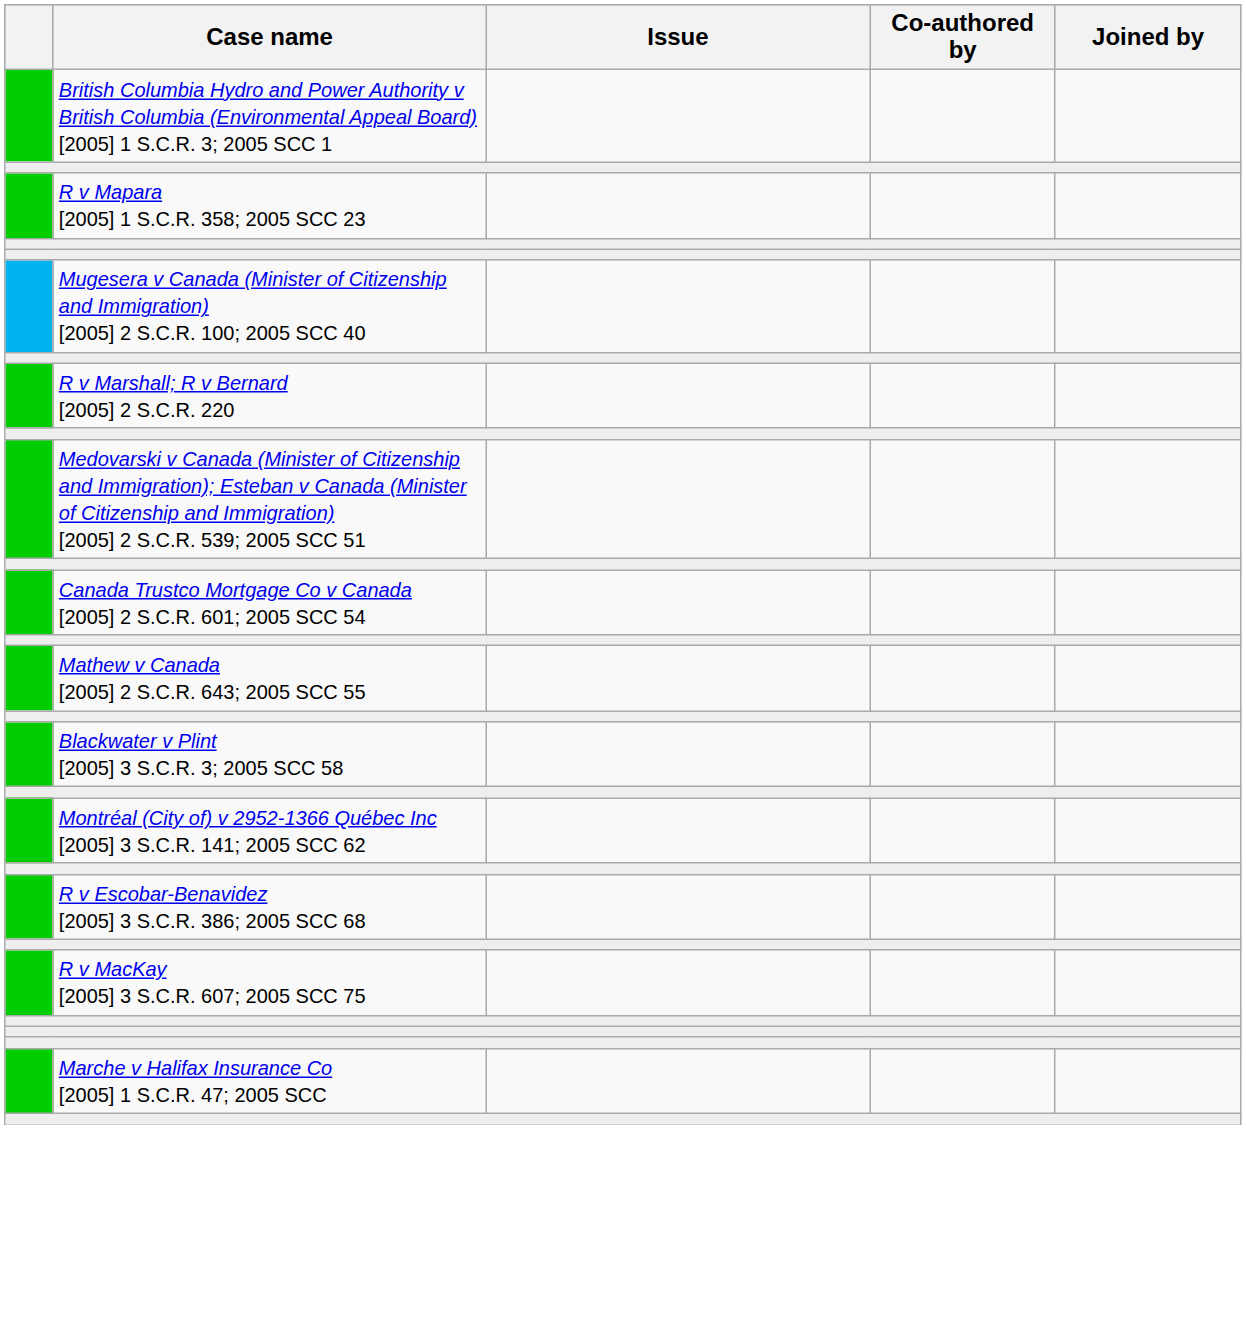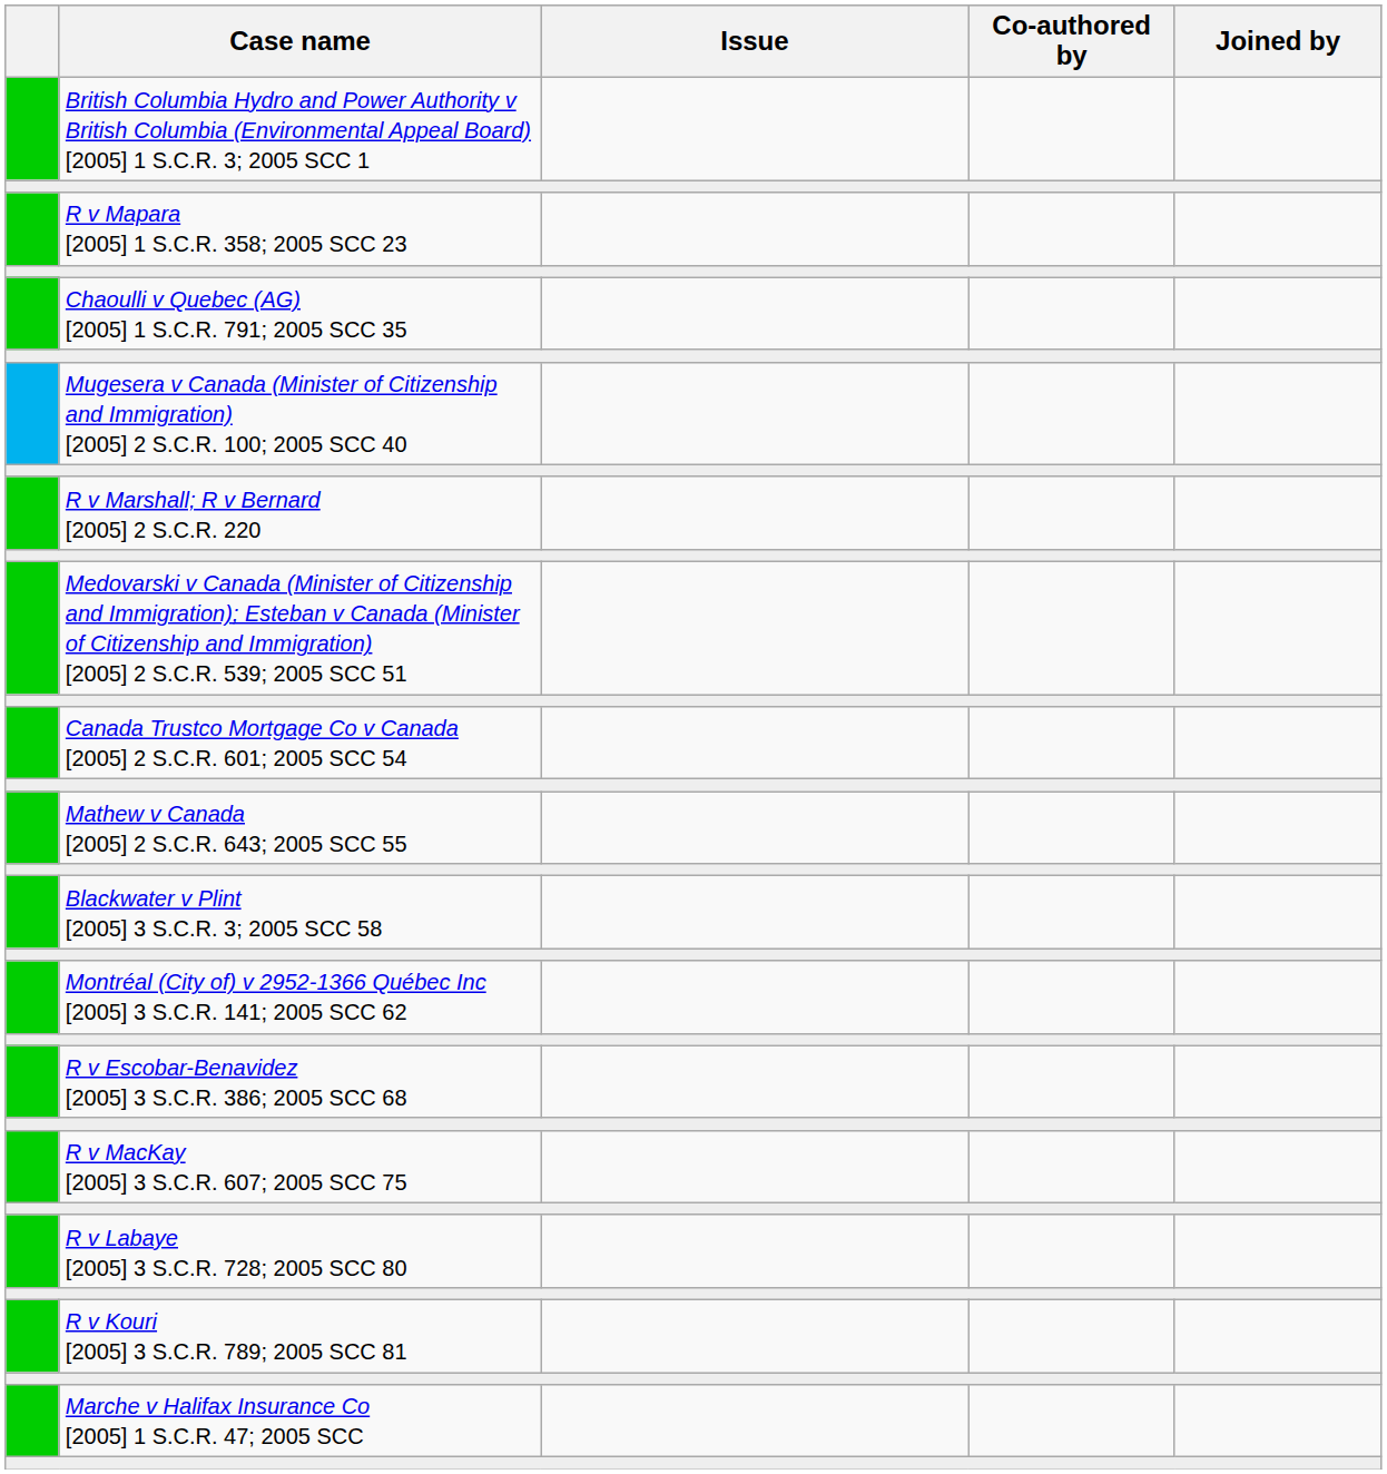+ row: Chaoulli v Quebec (AG) [2005] 1 S.C.R. 791; 2005 SCC 35
+ row: R v Labaye [2005] 3 S.C.R. 728; 2005 SCC 80
+ row: R v Kouri [2005] 3 S.C.R. 789; 2005 SCC 81
